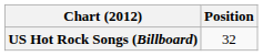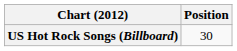US Hot Rock Songs (Billboard) | Position: 32 -> 30
